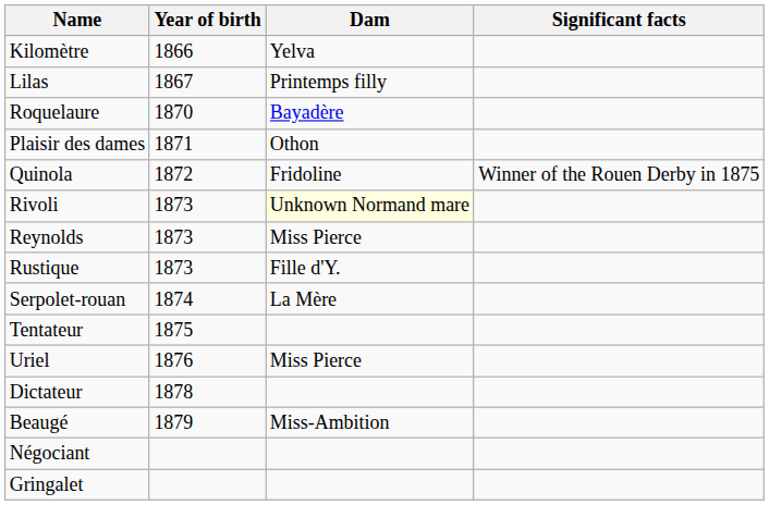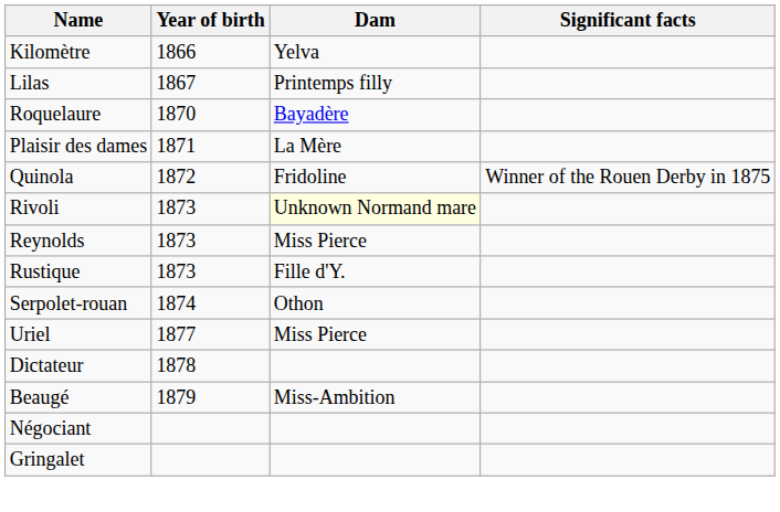Plaisir des dames | Dam: Othon -> La Mère
Serpolet-rouan | Dam: La Mère -> Othon
- row: Tentateur | 1875
Uriel | Year of birth: 1876 -> 1877
